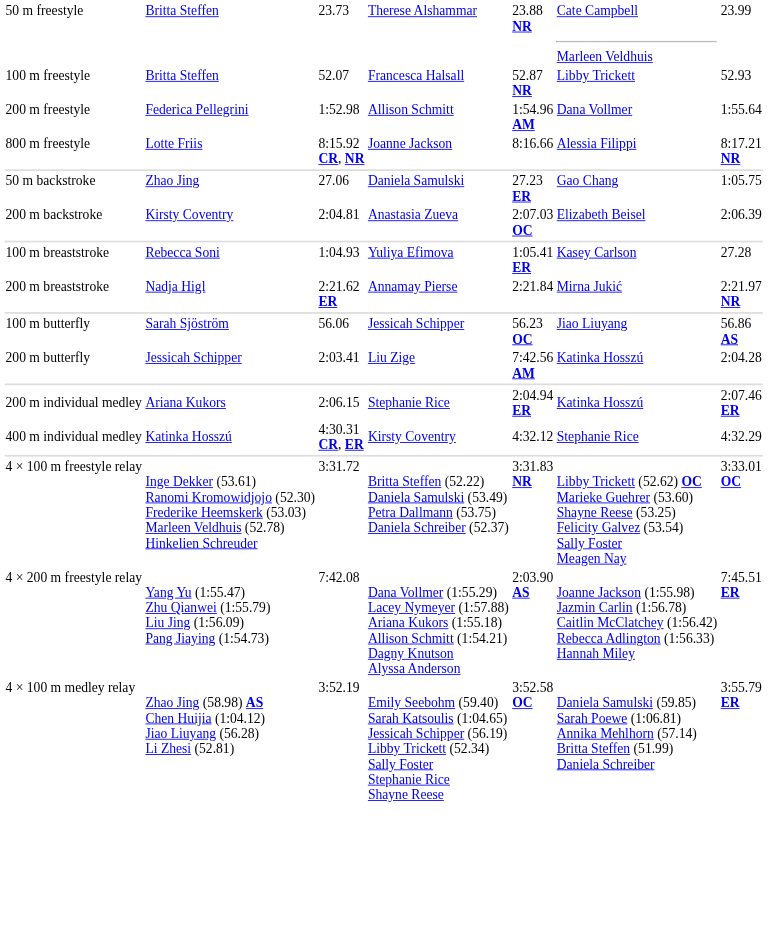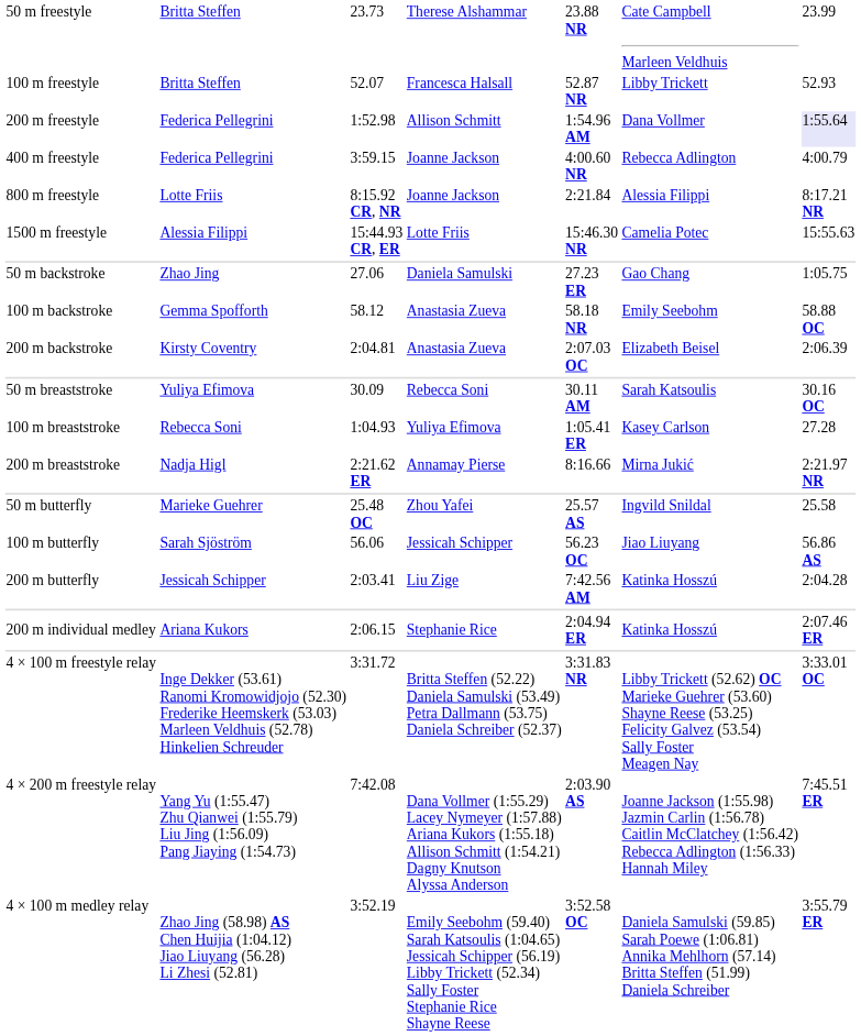200 m freestyle | column 7: no background -> lavender background
+ row: 400 m freestyle | Federica Pellegrini | 3:59.15 | Joanne Jackson | 4:00.60 NR | Rebecca Adlington | 4:00.79
800 m freestyle | column 5: 8:16.66 -> 2:21.84
+ row: 1500 m freestyle | Alessia Filippi | 15:44.93 CR, ER | Lotte Friis | 15:46.30 NR | Camelia Potec | 15:55.63
+ row: 100 m backstroke | Gemma Spofforth | 58.12 | Anastasia Zueva | 58.18 NR | Emily Seebohm | 58.88 OC
+ row: 50 m breaststroke | Yuliya Efimova | 30.09 | Rebecca Soni | 30.11 AM | Sarah Katsoulis | 30.16 OC
200 m breaststroke | column 5: 2:21.84 -> 8:16.66
+ row: 50 m butterfly | Marieke Guehrer | 25.48 OC | Zhou Yafei | 25.57 AS | Ingvild Snildal | 25.58
- row: 400 m individual medley | Katinka Hosszú | 4:30.31 CR, ER | Kirsty Coventry | 4:32.12 | Stephanie Rice | 4:32.29
